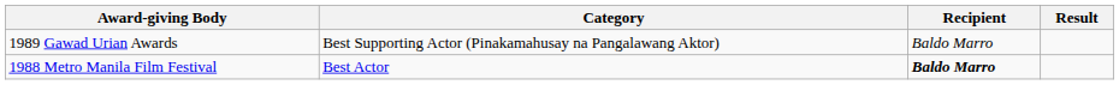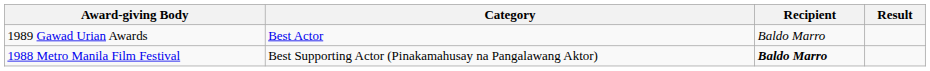1989 Gawad Urian Awards | Category: Best Supporting Actor (Pinakamahusay na Pangalawang Aktor) -> Best Actor
1988 Metro Manila Film Festival | Category: Best Actor -> Best Supporting Actor (Pinakamahusay na Pangalawang Aktor)
